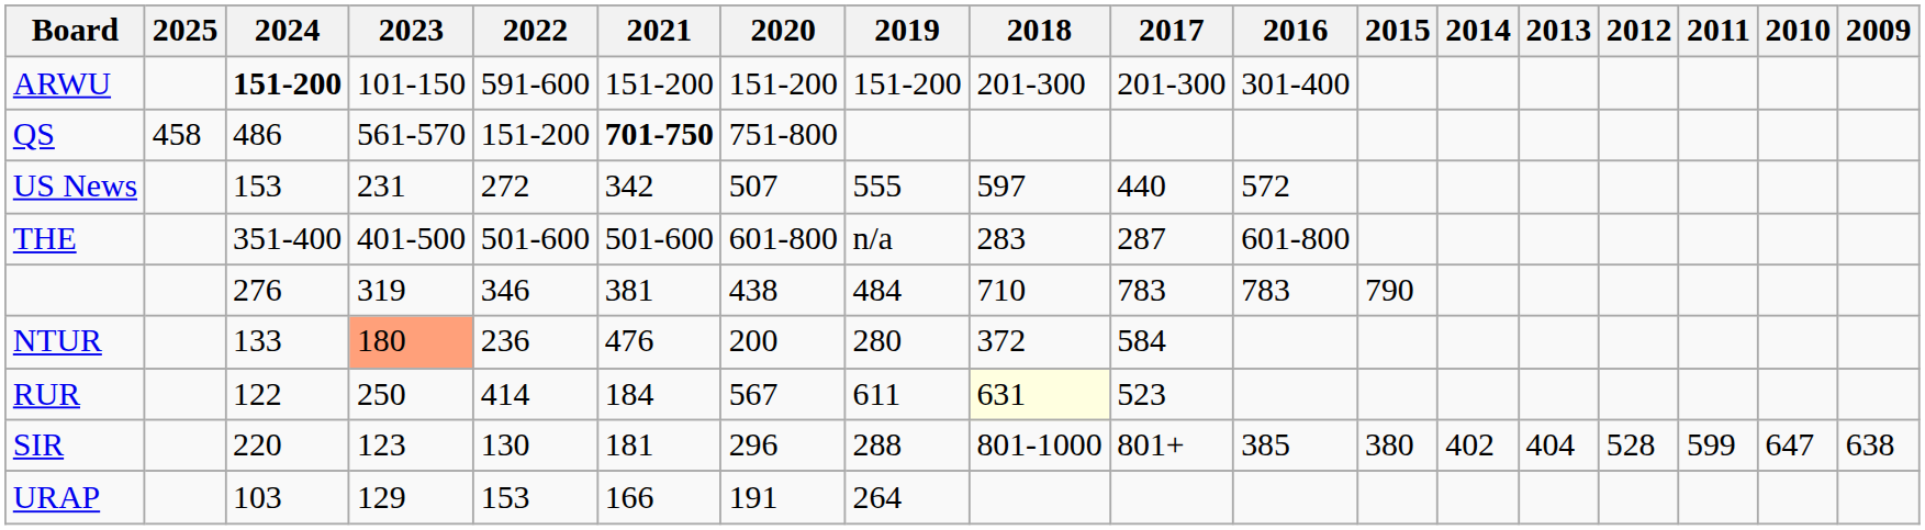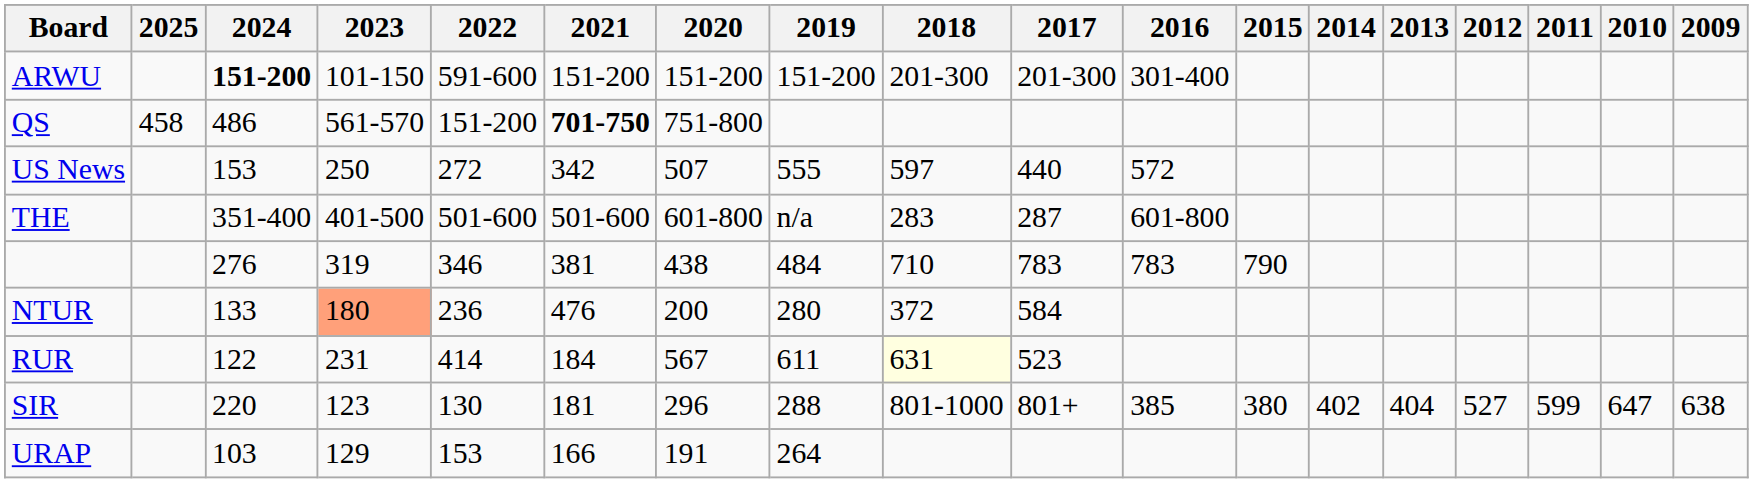US News | 2023: 231 -> 250
RUR | 2023: 250 -> 231
SIR | 2012: 528 -> 527
